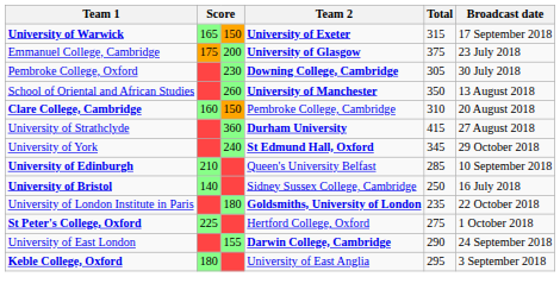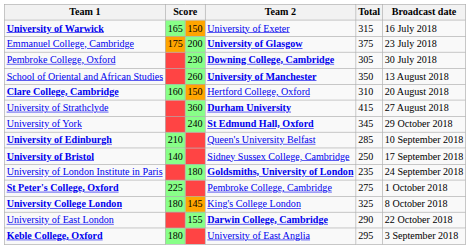University of Warwick | Team 2: bold -> normal
University of Warwick | Broadcast date: 17 September 2018 -> 16 July 2018
Clare College, Cambridge | Team 2: Pembroke College, Cambridge -> Hertford College, Oxford
University of Bristol | Broadcast date: 16 July 2018 -> 17 September 2018
University of London Institute in Paris | Broadcast date: 22 October 2018 -> 24 September 2018
St Peter's College, Oxford | Team 2: Hertford College, Oxford -> Pembroke College, Cambridge
+ row: University College London | 180 | 145 | King's College London | 325 | 8 October 2018
University of East London | Broadcast date: 24 September 2018 -> 22 October 2018
